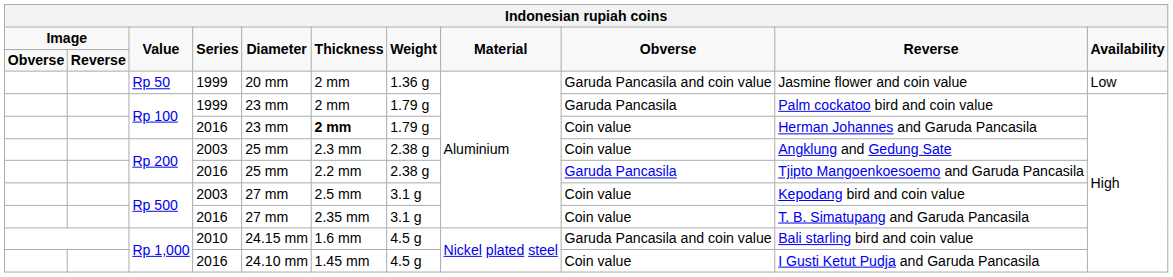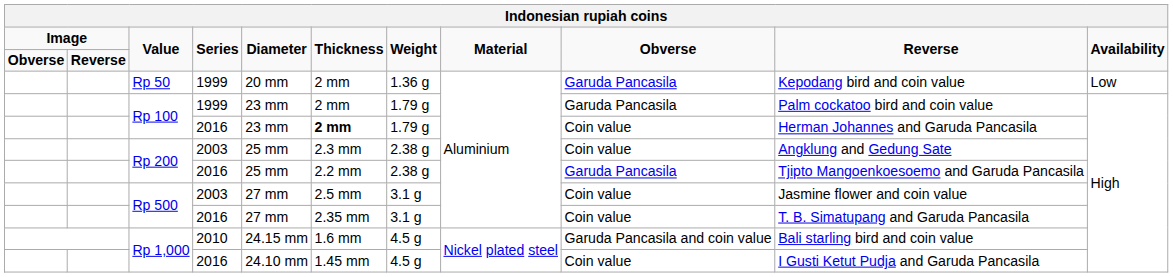Rp 50 | column 9: Garuda Pancasila and coin value -> Garuda Pancasila
Rp 50 | column 10: Jasmine flower and coin value -> Kepodang bird and coin value
Rp 500 / 2003 | column 10: Kepodang bird and coin value -> Jasmine flower and coin value
